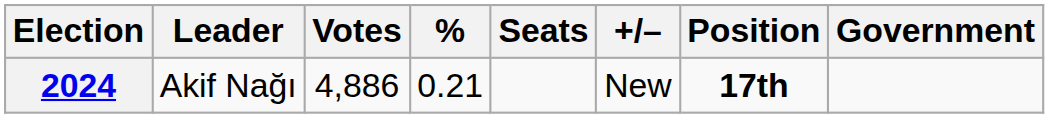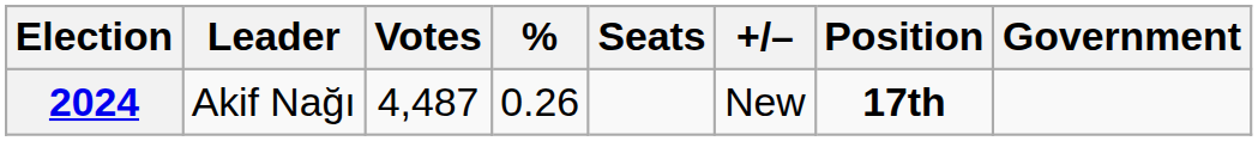2024 | Votes: 4,886 -> 4,487
2024 | %: 0.21 -> 0.26
